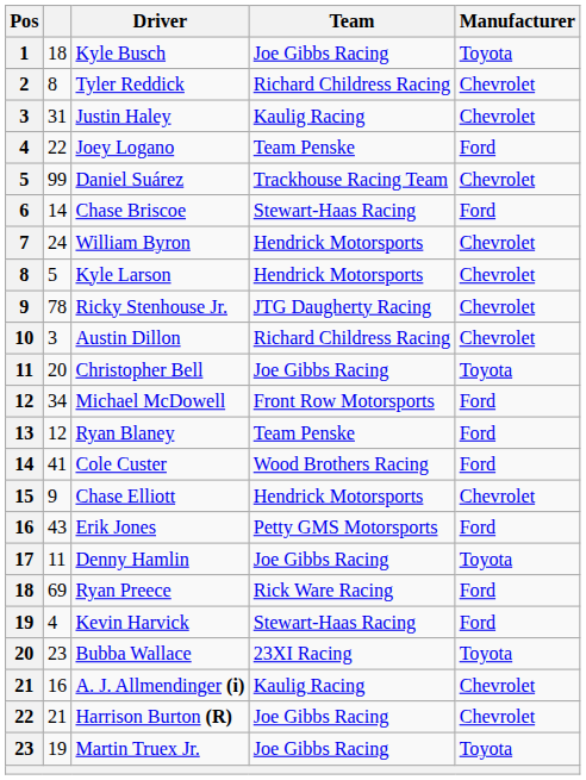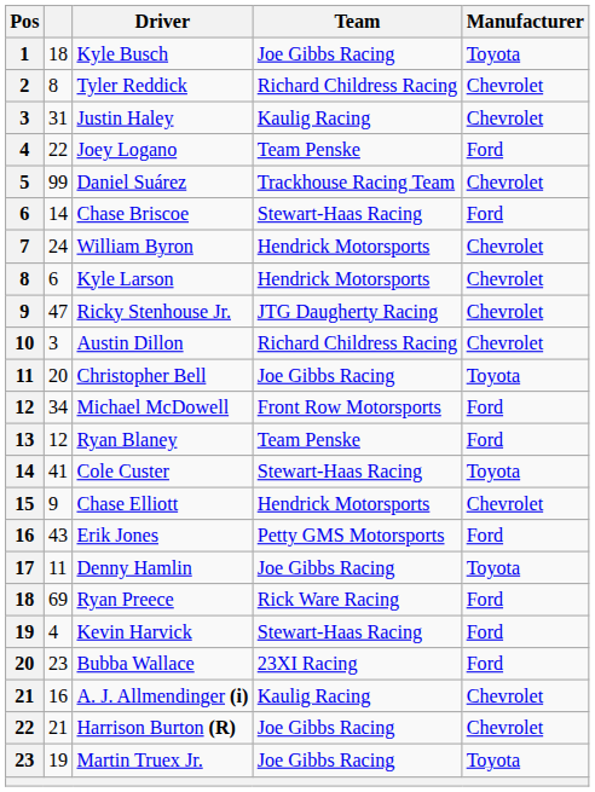Kyle Larson | column 2: 5 -> 6
Ricky Stenhouse Jr. | column 2: 78 -> 47
Cole Custer | Team: Wood Brothers Racing -> Stewart-Haas Racing
Cole Custer | Manufacturer: Ford -> Toyota
Bubba Wallace | Manufacturer: Toyota -> Ford
